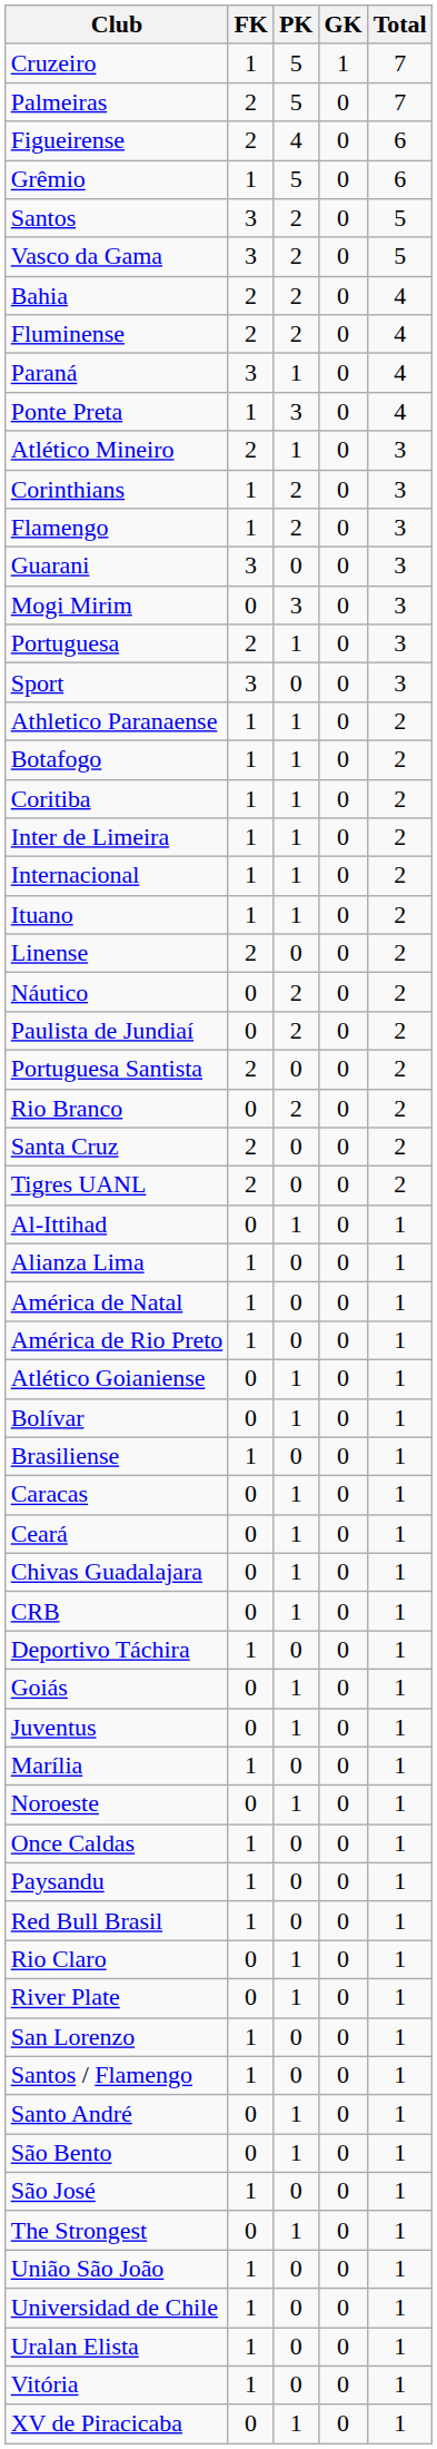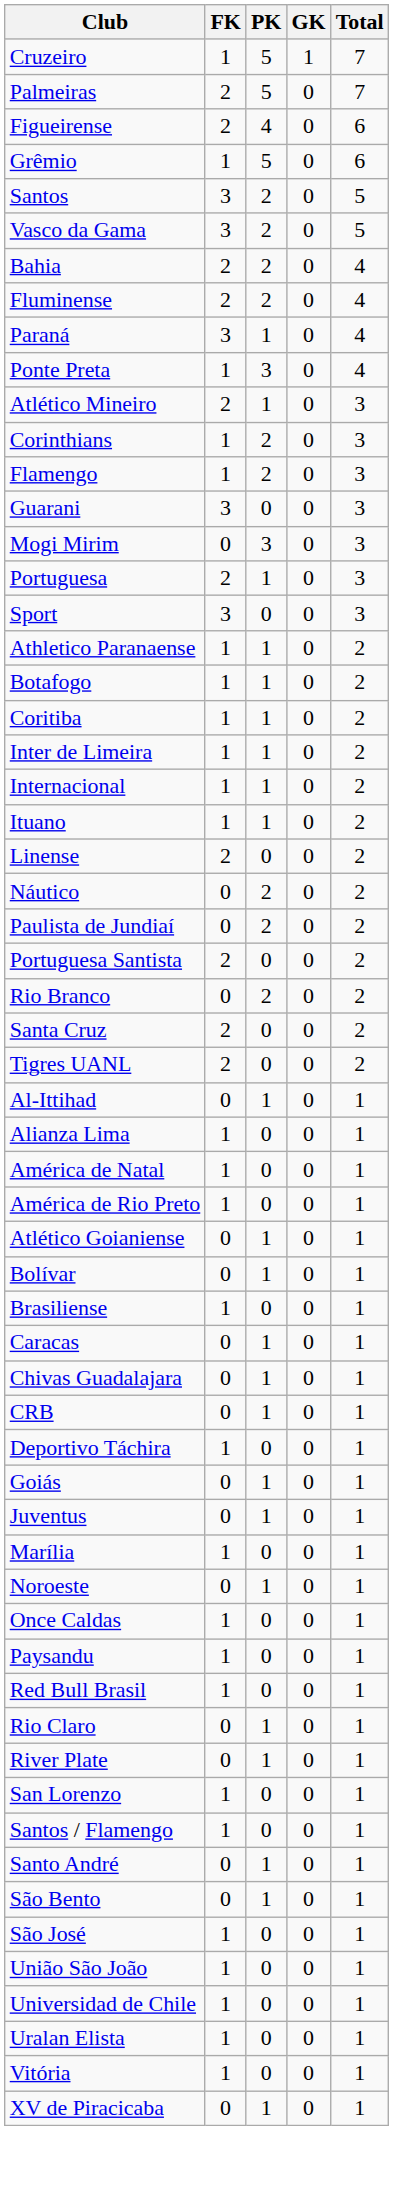- row: Ceará | 0 | 1 | 0 | 1
- row: The Strongest | 0 | 1 | 0 | 1
